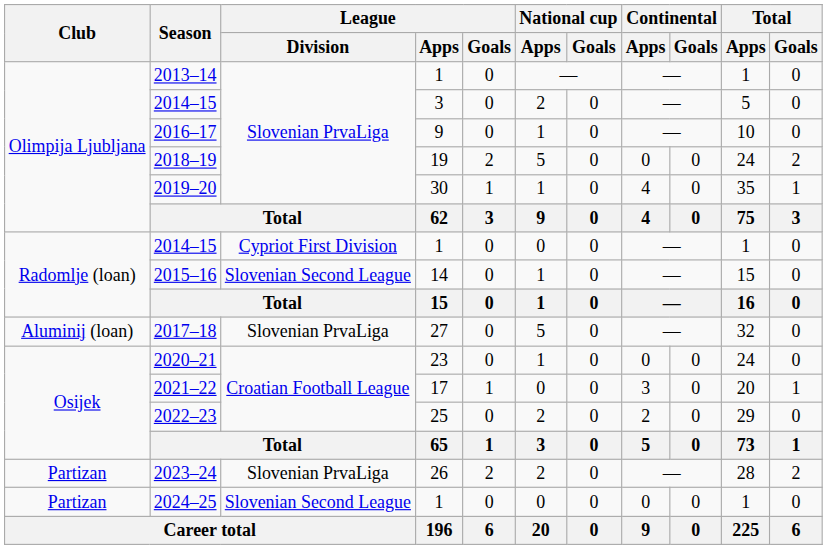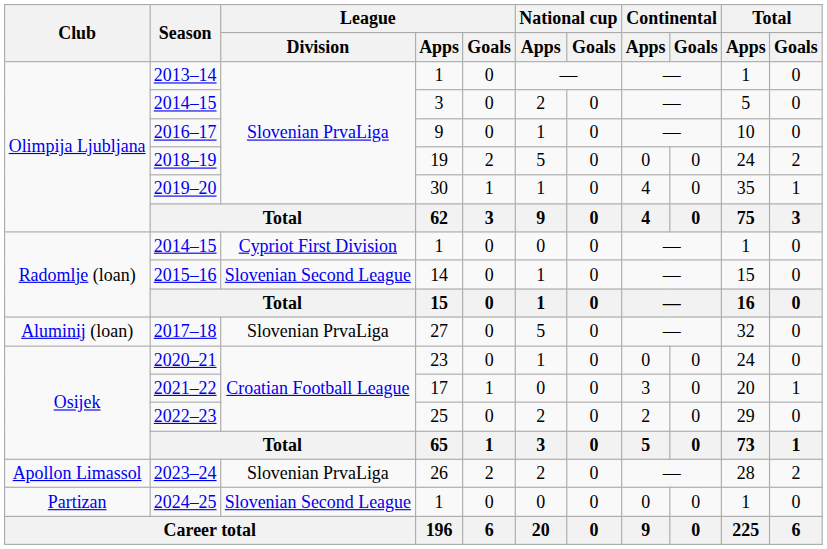2023–24 | Club: Partizan -> Apollon Limassol
